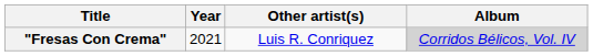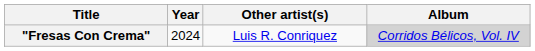"Fresas Con Crema" | Year: 2021 -> 2024
